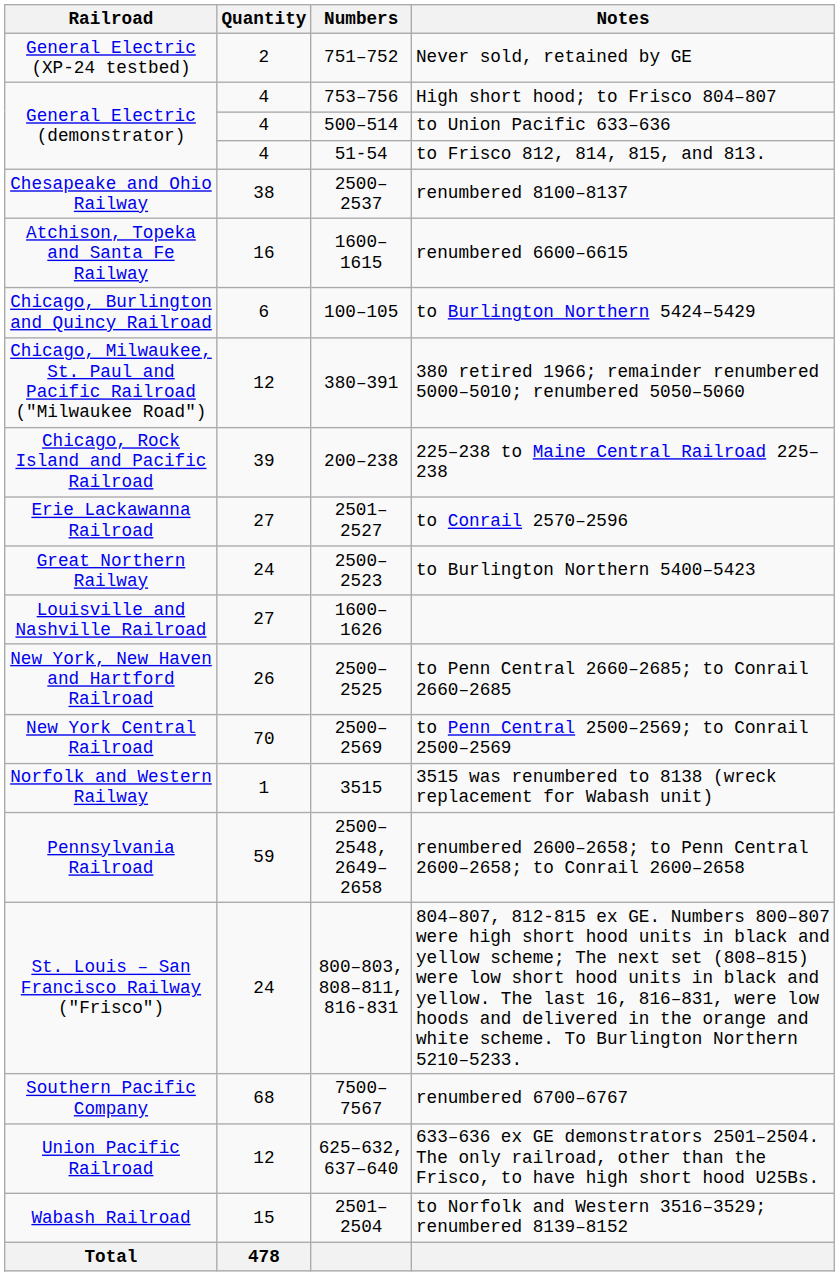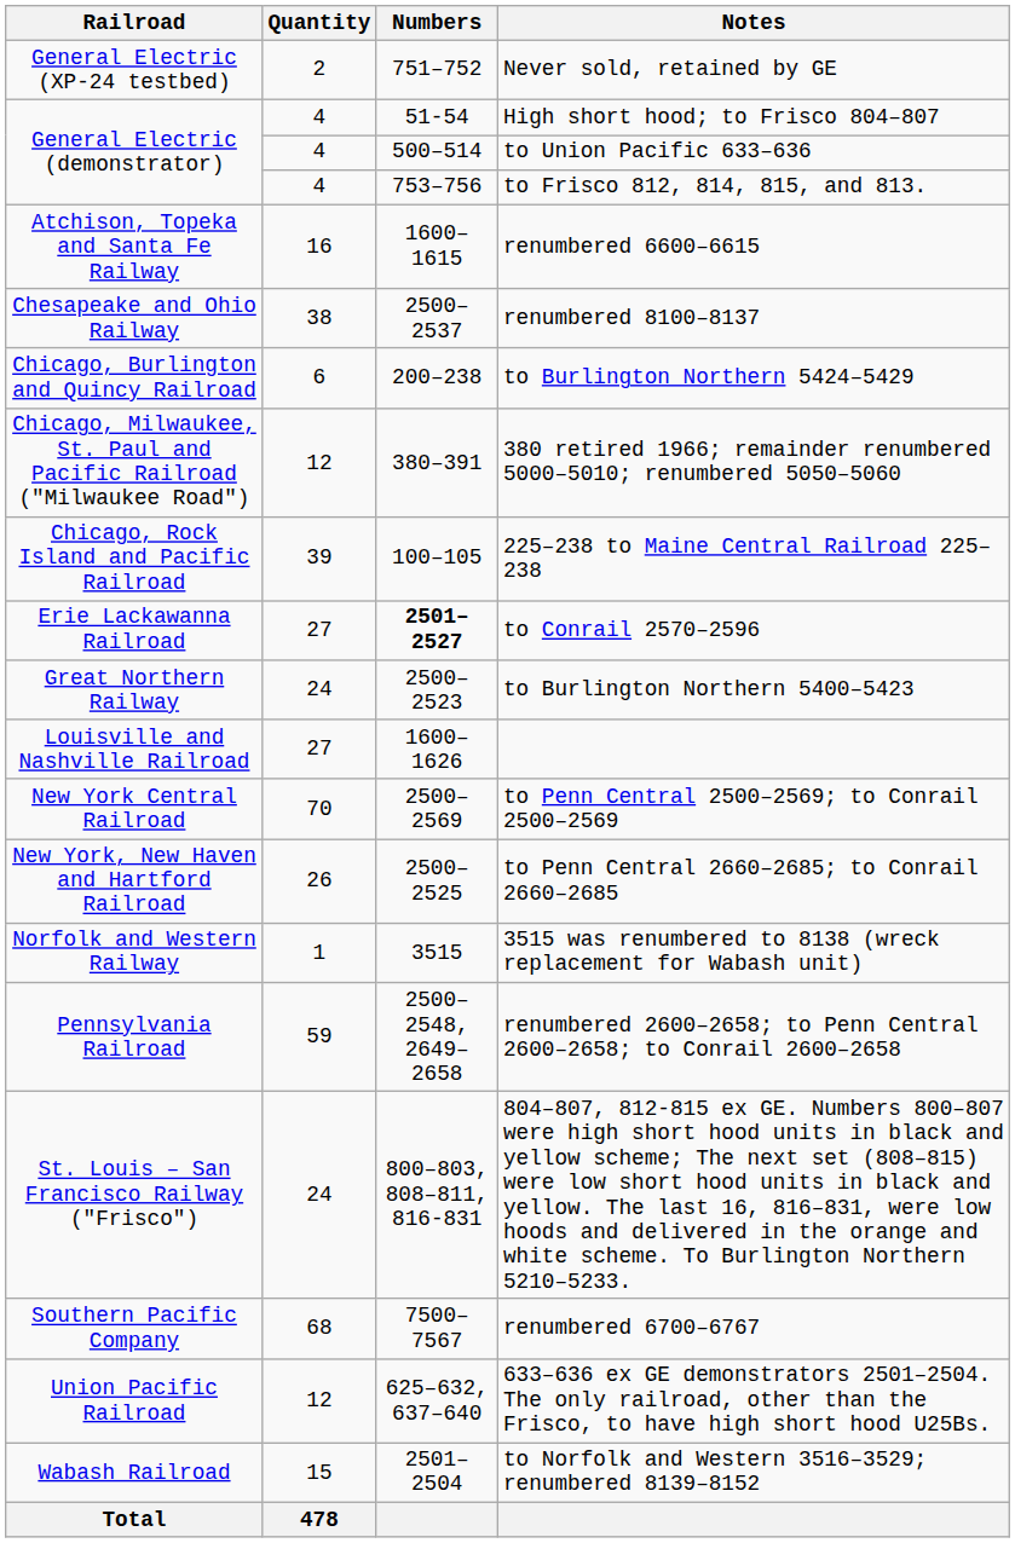High short hood; to Frisco 804–807 | Numbers: 753–756 -> 51-54
to Frisco 812, 814, 815, and 813. | Numbers: 51-54 -> 753–756
rows swapped: renumbered 6600–6615 <-> renumbered 8100–8137
to Burlington Northern 5424–5429 | Numbers: 100–105 -> 200–238
225–238 to Maine Central Railroad 225–238 | Numbers: 200–238 -> 100–105
to Conrail 2570–2596 | Numbers: normal -> bold
rows swapped: to Penn Central 2500–2569; to Conrail 2500–2569 <-> to Penn Central 2660–2685; to Conrail 2660–2685
